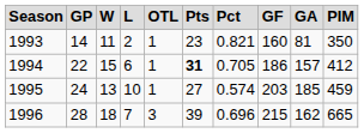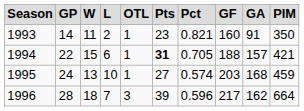1993 | column 9: 81 -> 91
1994 | column 8: 186 -> 188
1994 | column 10: 412 -> 421
1995 | column 9: 185 -> 168
1996 | column 7: 0.696 -> 0.596
1996 | column 8: 215 -> 217
1996 | column 10: 665 -> 664
